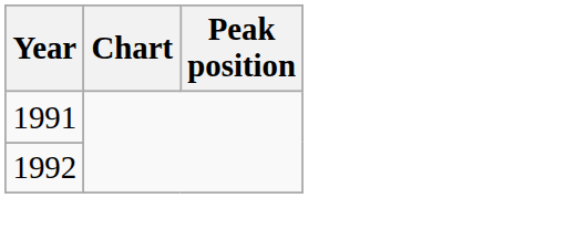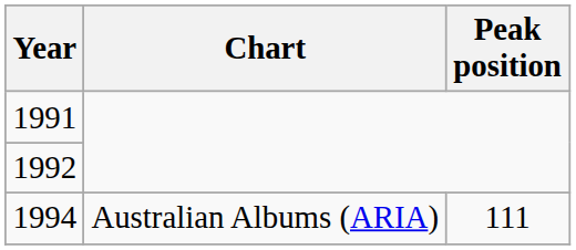+ row: 1994 | Australian Albums (ARIA) | 111
